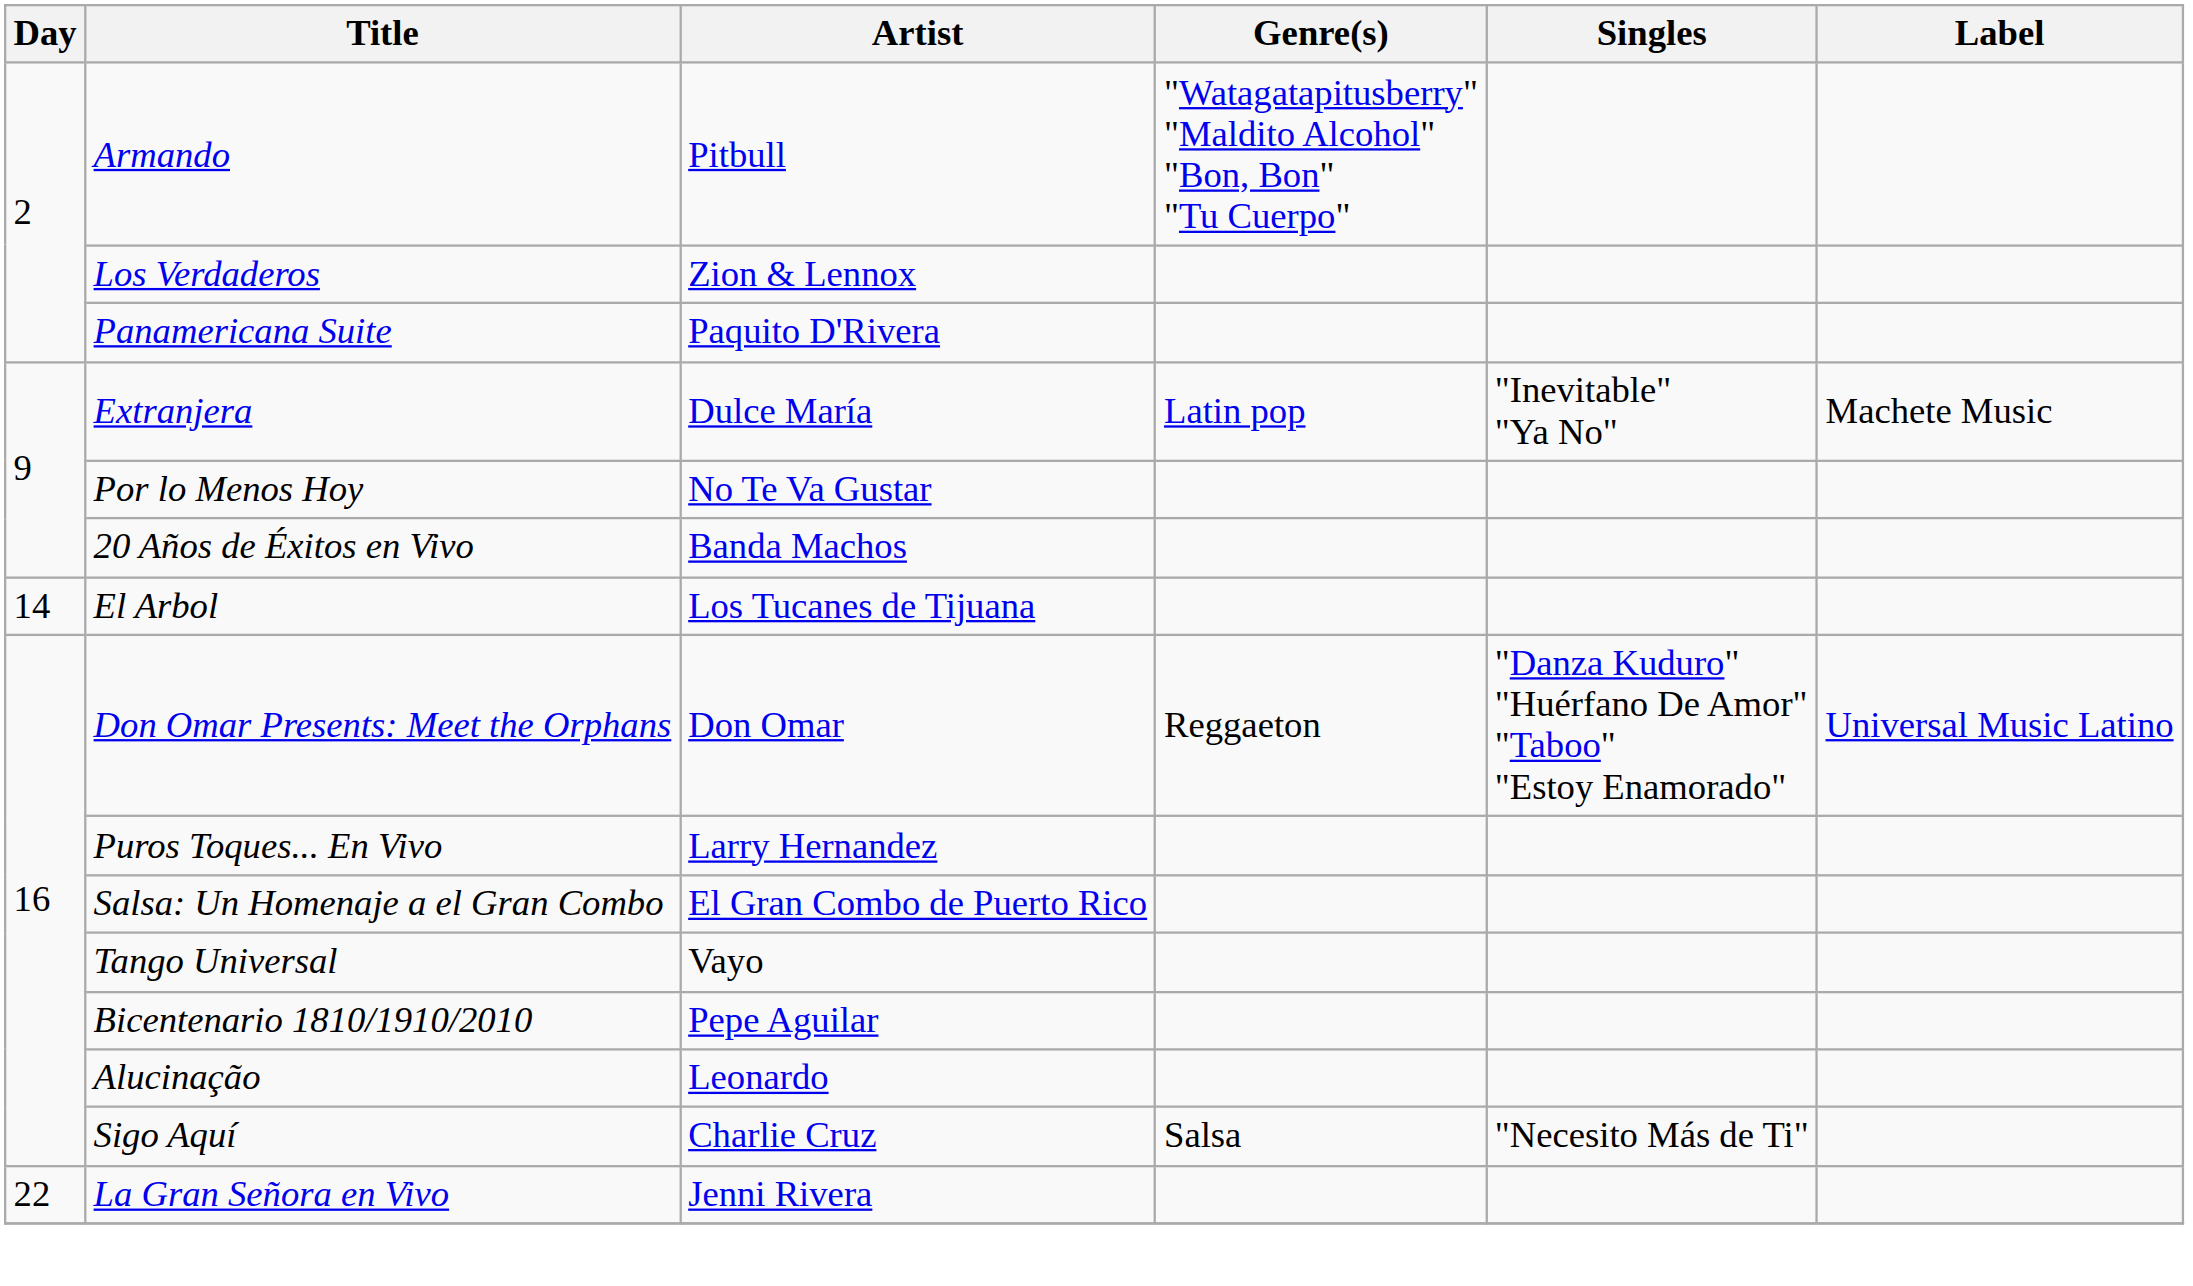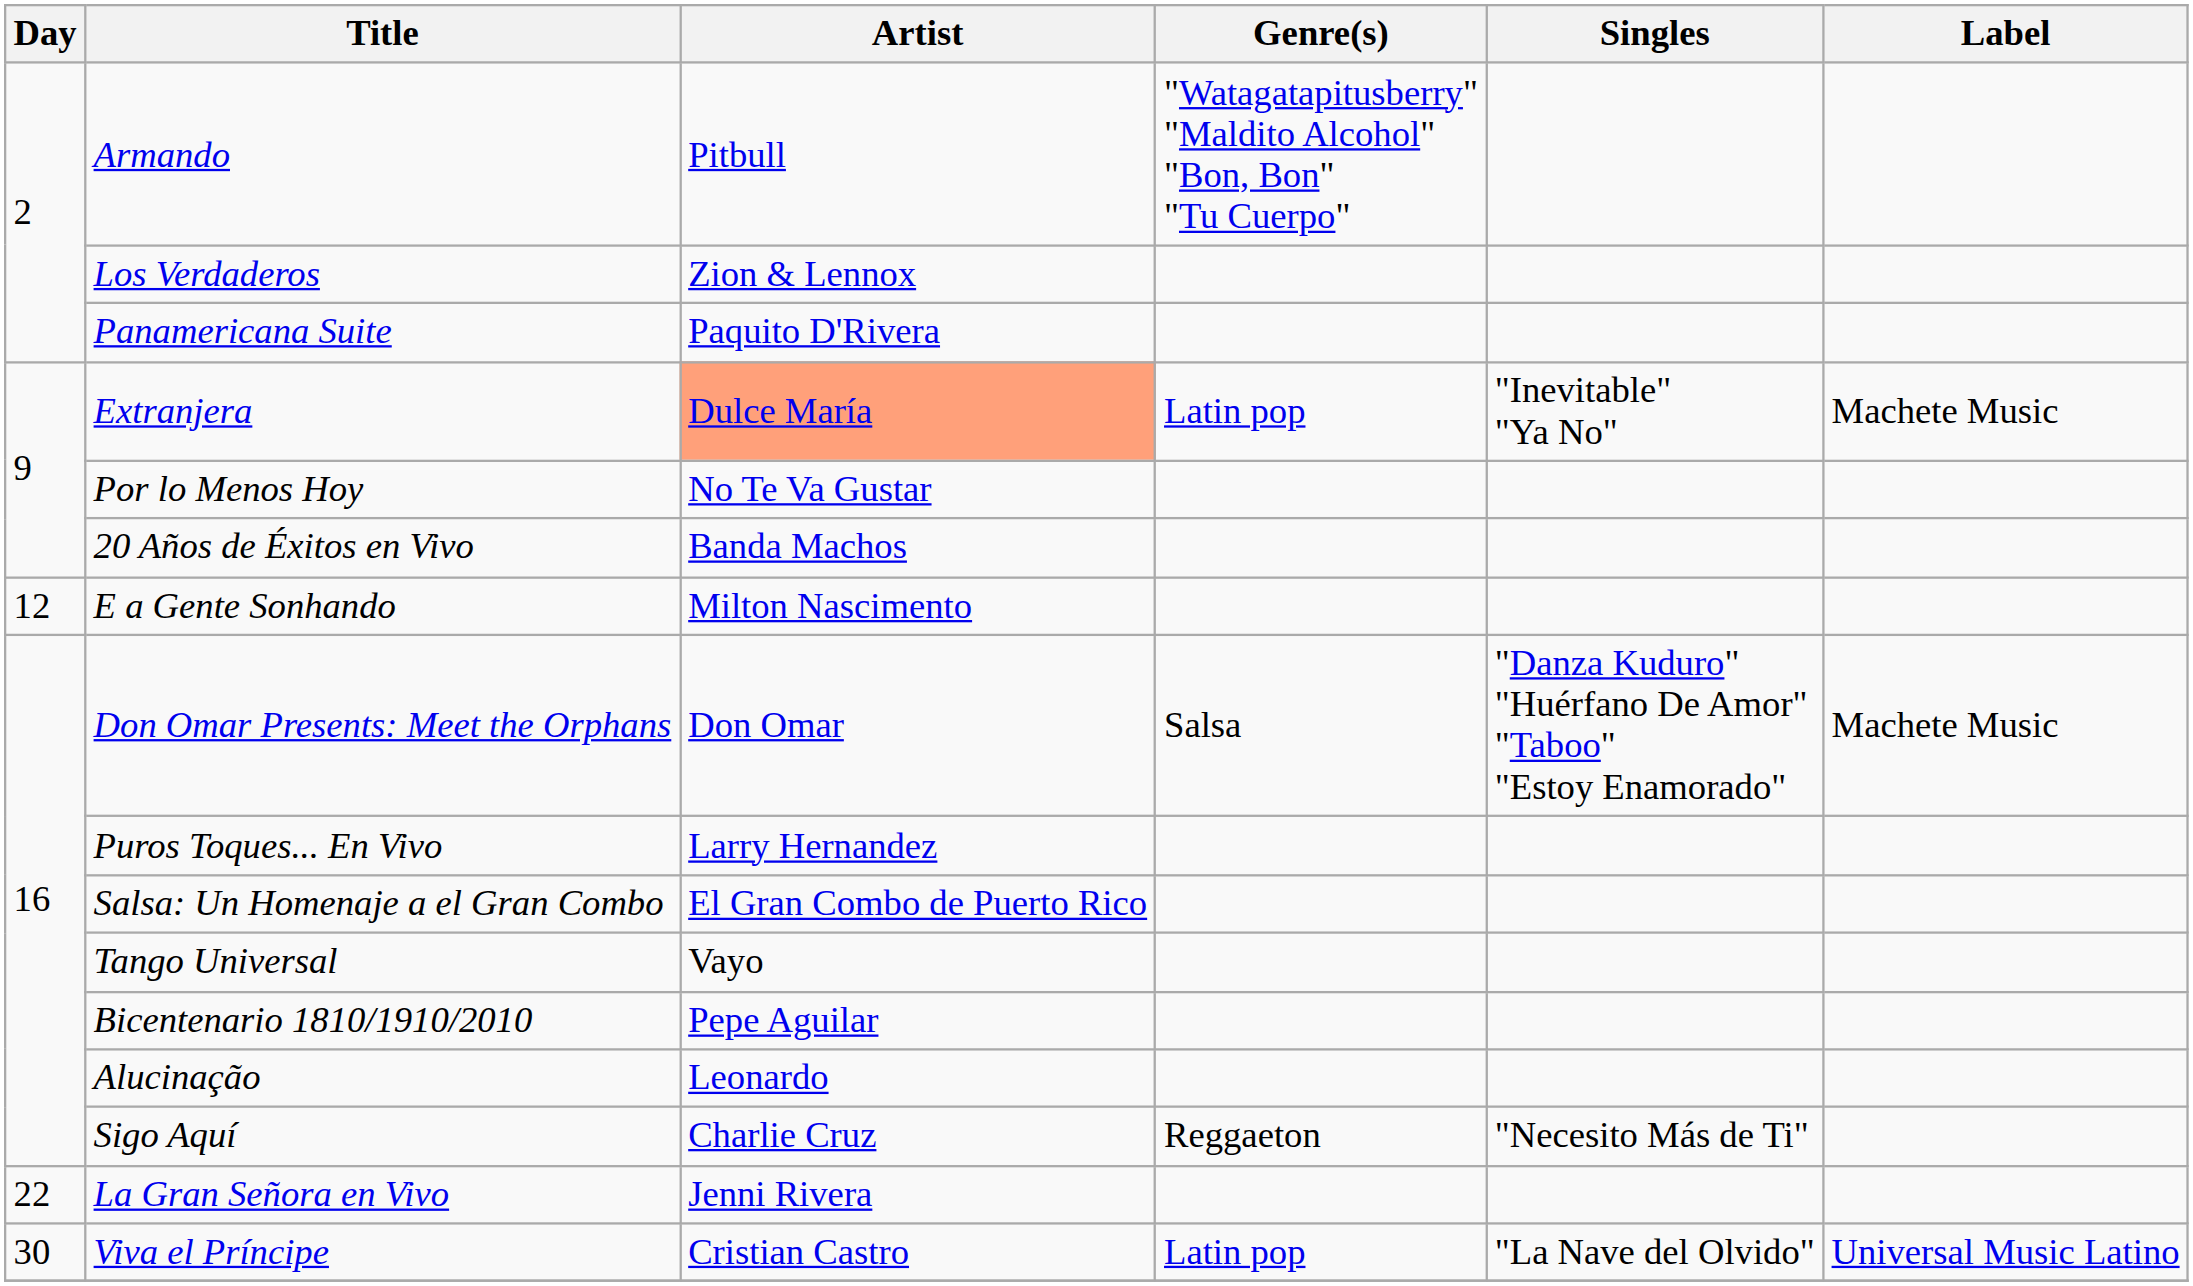Extranjera | Artist: no background -> lightsalmon background
+ row: 12 | E a Gente Sonhando | Milton Nascimento
- row: 14 | El Arbol | Los Tucanes de Tijuana
Don Omar Presents: Meet the Orphans | Genre(s): Reggaeton -> Salsa
Don Omar Presents: Meet the Orphans | Label: Universal Music Latino -> Machete Music
Sigo Aquí | Genre(s): Salsa -> Reggaeton
+ row: 30 | Viva el Príncipe | Cristian Castro | Latin pop | "La Nave del Olvido" | Universal Music Latino
